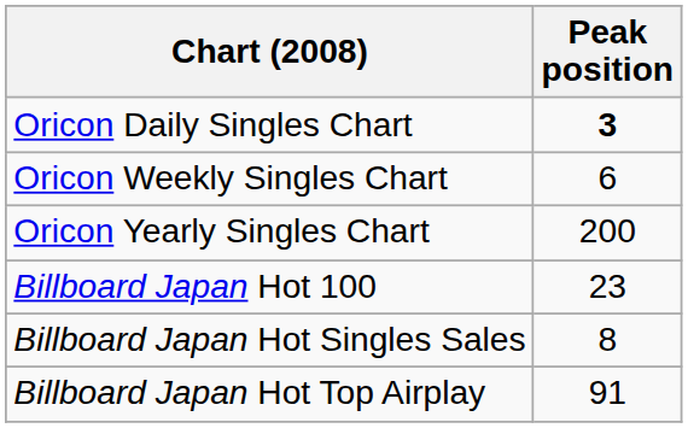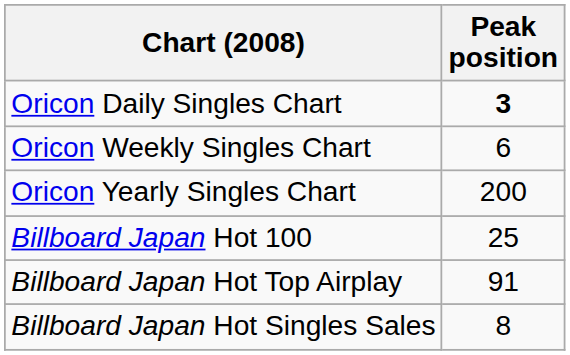Billboard Japan Hot 100 | Peak position: 23 -> 25
rows swapped: Billboard Japan Hot Top Airplay <-> Billboard Japan Hot Singles Sales
